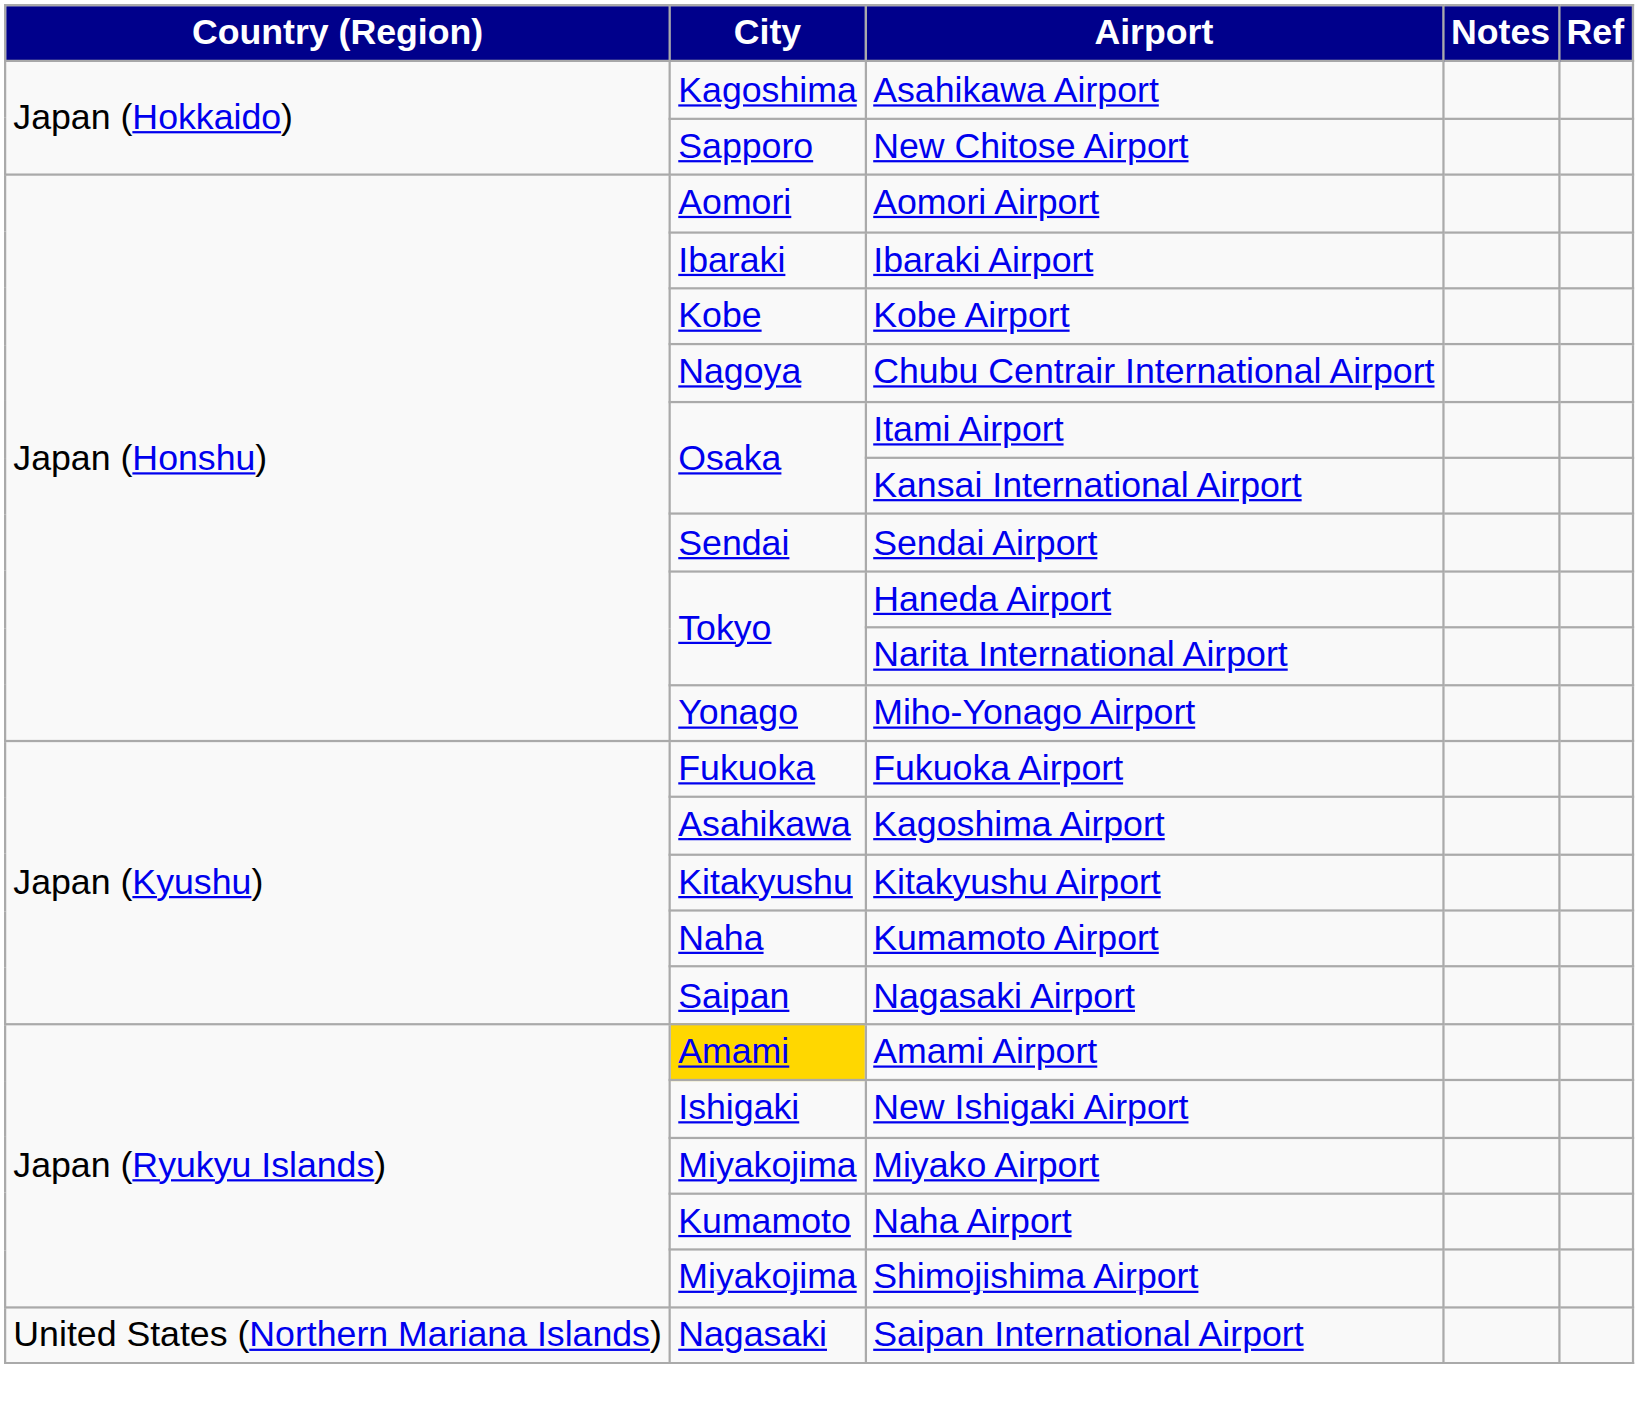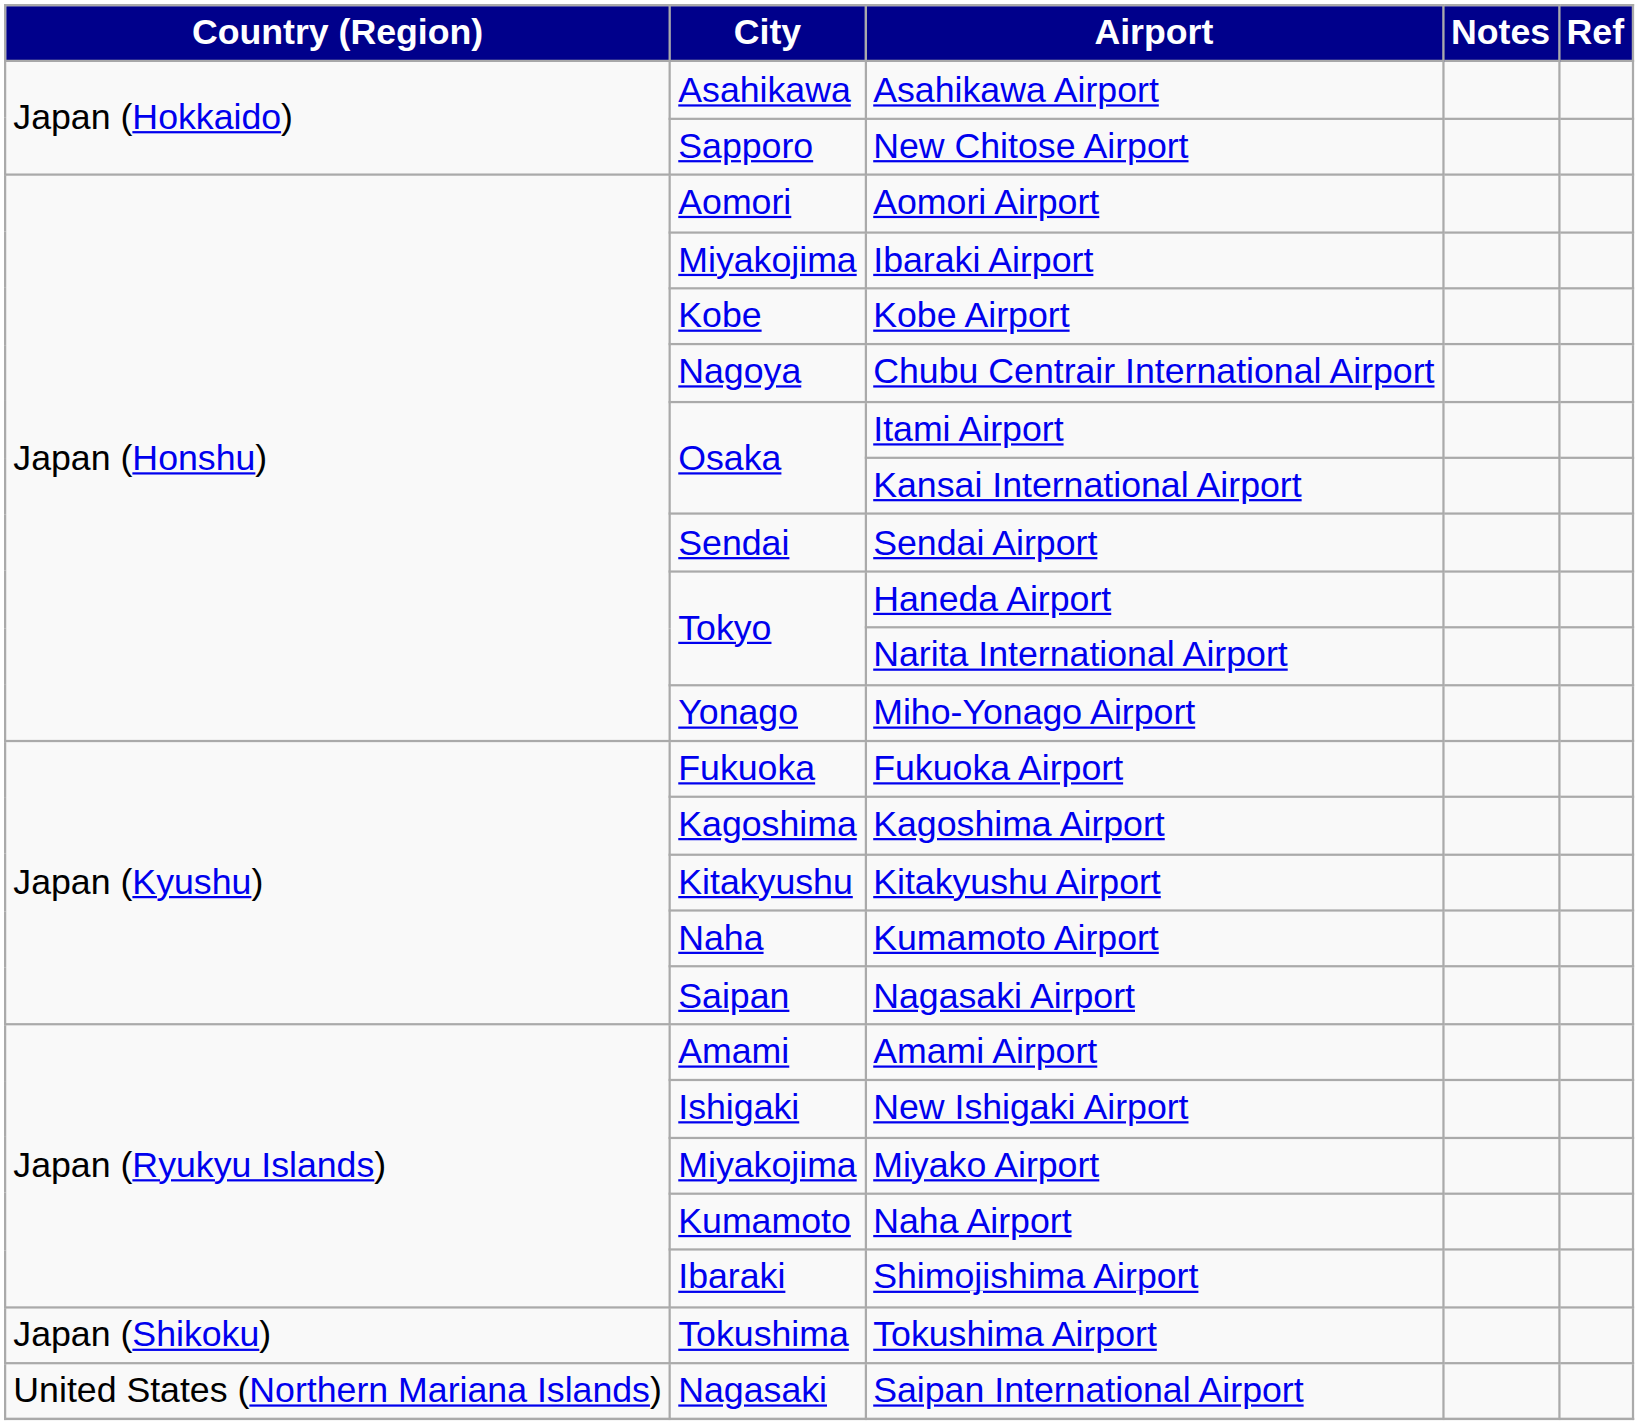Asahikawa Airport | City: Kagoshima -> Asahikawa
Ibaraki Airport | City: Ibaraki -> Miyakojima
Kagoshima Airport | City: Asahikawa -> Kagoshima
Amami Airport | City: gold background -> no background
Shimojishima Airport | City: Miyakojima -> Ibaraki
+ row: Japan (Shikoku) | Tokushima | Tokushima Airport
